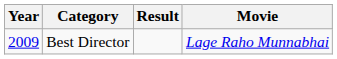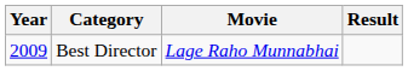columns swapped: Movie <-> Result
